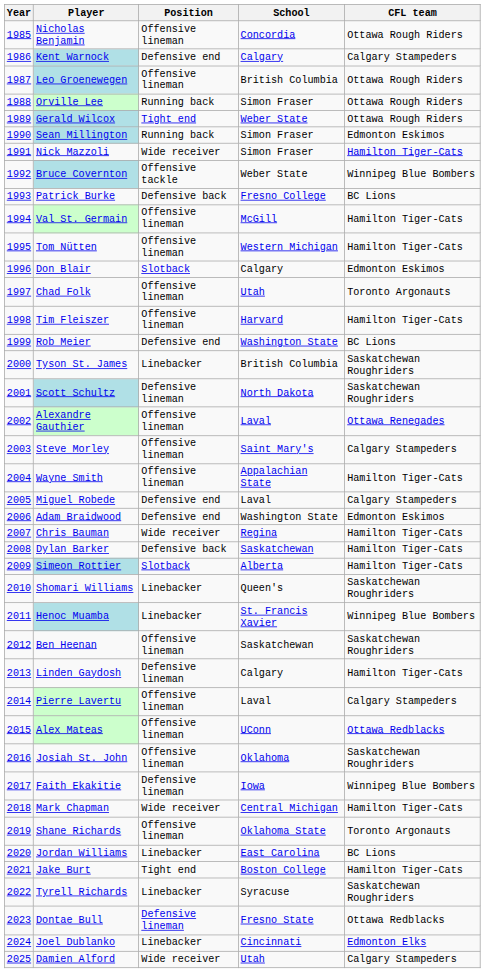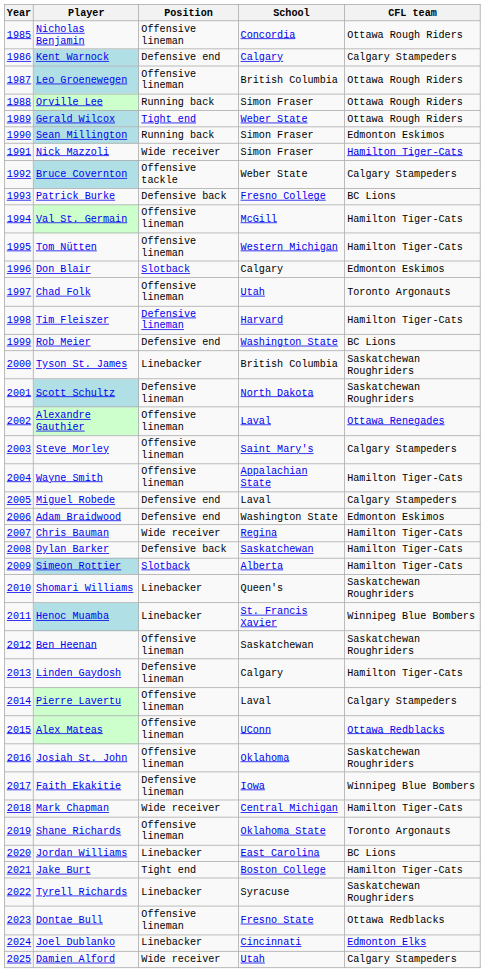Bruce Covernton | CFL team: Winnipeg Blue Bombers -> Calgary Stampeders
Tim Fleiszer | Position: Offensive lineman -> Defensive lineman
Dontae Bull | Position: Defensive lineman -> Offensive lineman
